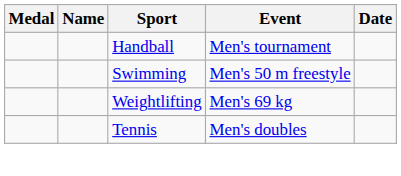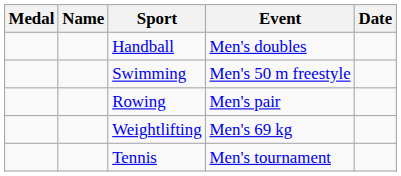Handball | Event: Men's tournament -> Men's doubles
+ row: Rowing | Men's pair
Tennis | Event: Men's doubles -> Men's tournament
